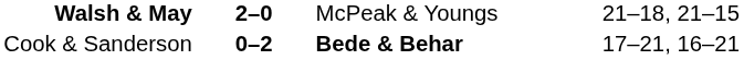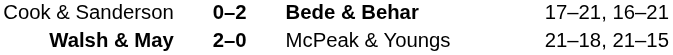rows swapped: Walsh & May <-> Cook & Sanderson
